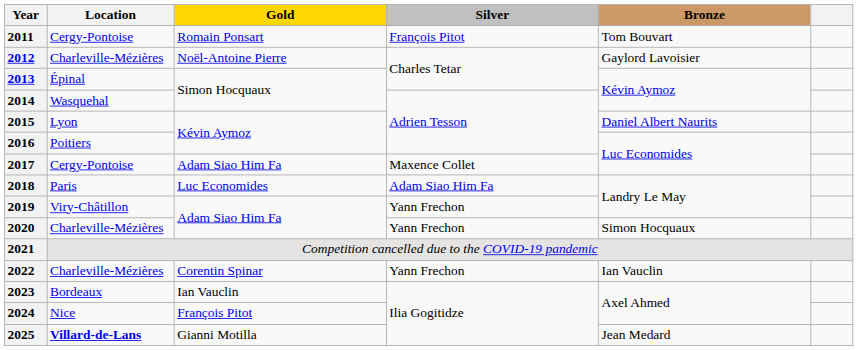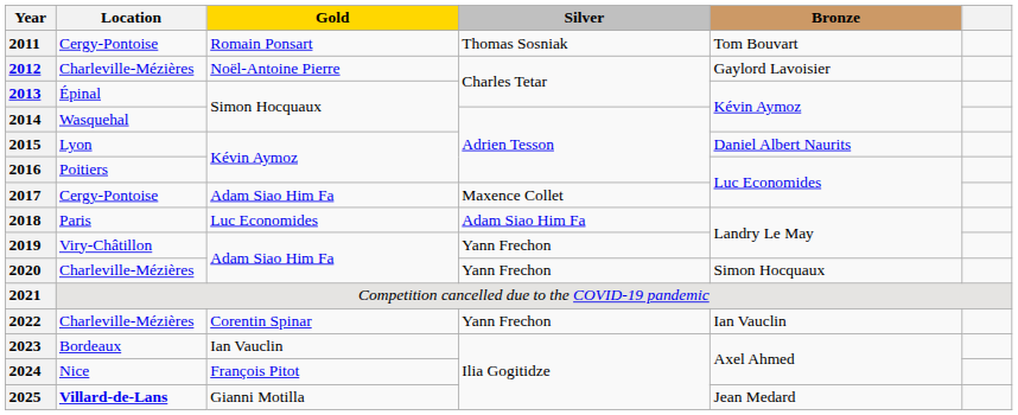2011 | Silver: François Pitot -> Thomas Sosniak
